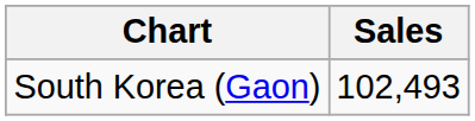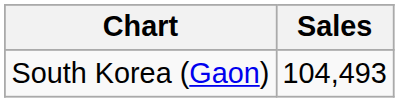South Korea (Gaon) | Sales: 102,493 -> 104,493
